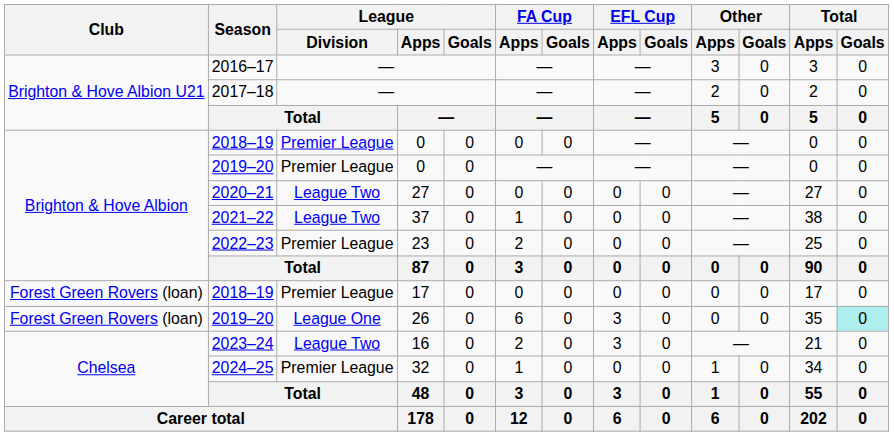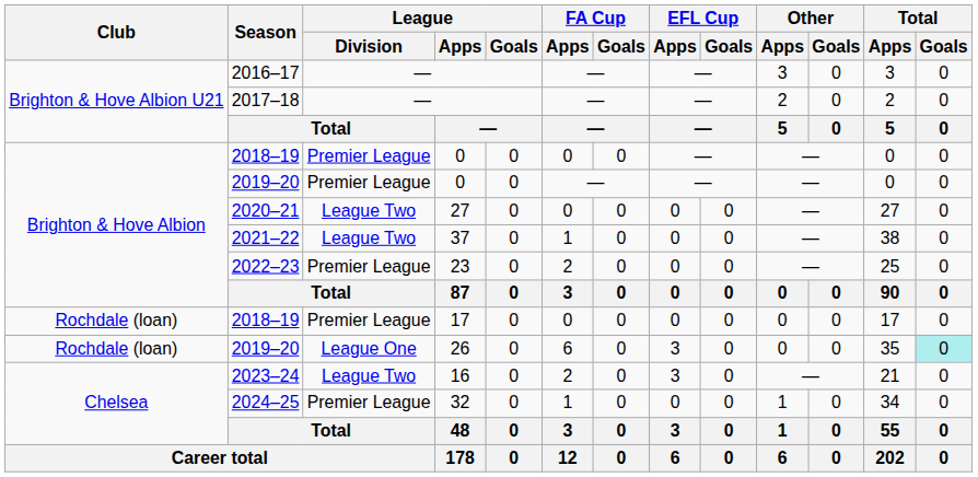2018–19 / 17 | Club: Forest Green Rovers (loan) -> Rochdale (loan)
2019–20 / 26 | Club: Forest Green Rovers (loan) -> Rochdale (loan)
